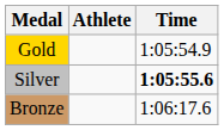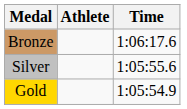rows swapped: Gold <-> Bronze
Silver | Time: bold -> normal
